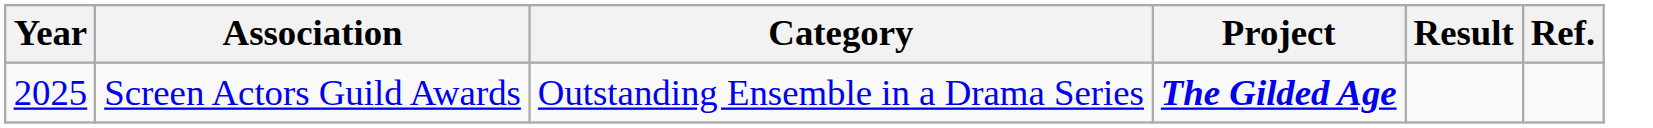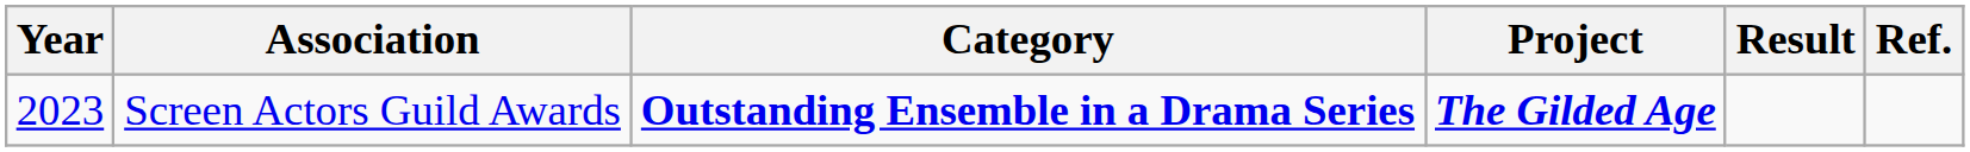Screen Actors Guild Awards | Year: 2025 -> 2023
Screen Actors Guild Awards | Category: normal -> bold
